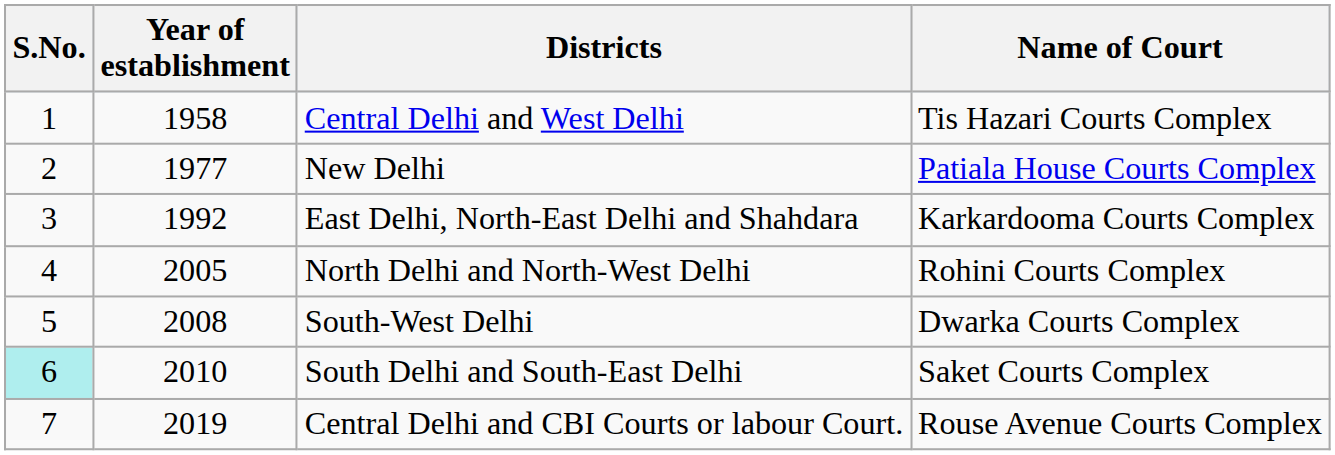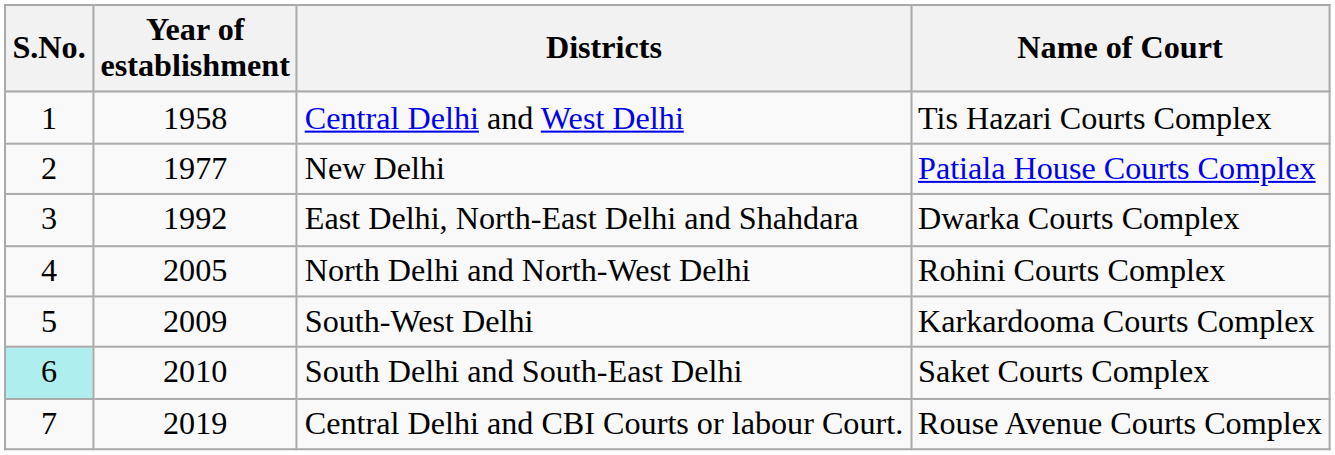East Delhi, North-East Delhi and Shahdara | Name of Court: Karkardooma Courts Complex -> Dwarka Courts Complex
South-West Delhi | Year of establishment: 2008 -> 2009
South-West Delhi | Name of Court: Dwarka Courts Complex -> Karkardooma Courts Complex
